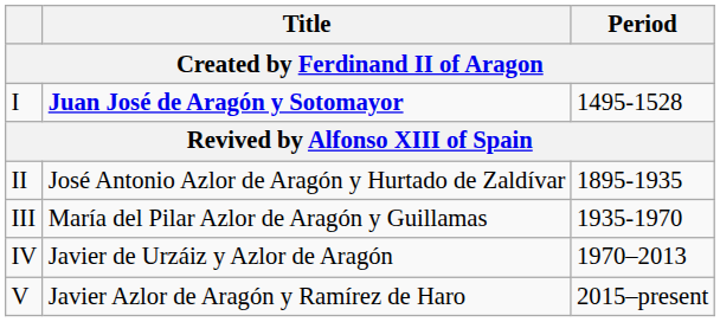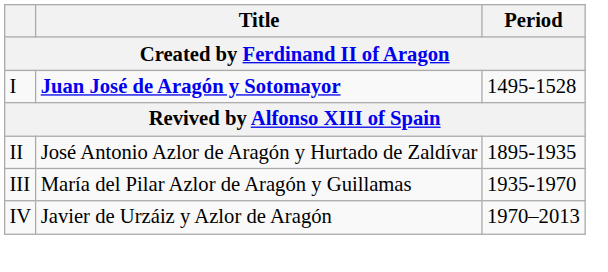- row: V | Javier Azlor de Aragón y Ramírez de Haro | 2015–present
